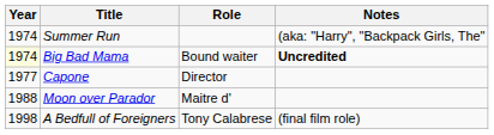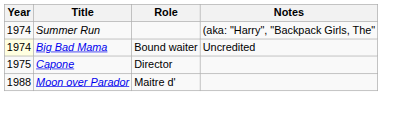Big Bad Mama | Notes: bold -> normal
Capone | Year: 1977 -> 1975
- row: 1998 | A Bedfull of Foreigners | Tony Calabrese | (final film role)
